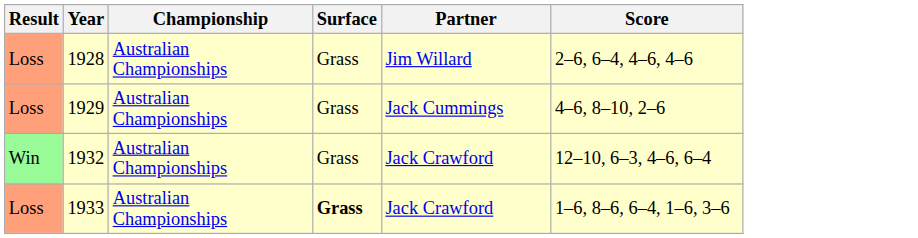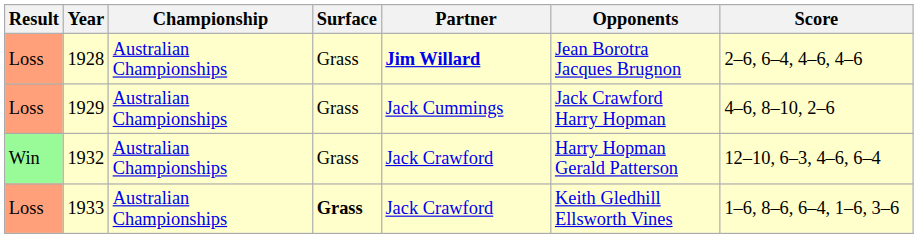+ column: Opponents | Jean Borotra Jacques Brugnon | Jack Crawford Harry Hopman | Harry Hopman Gerald Patterson | Keith Gledhill Ellsworth Vines
1928 | Partner: normal -> bold
